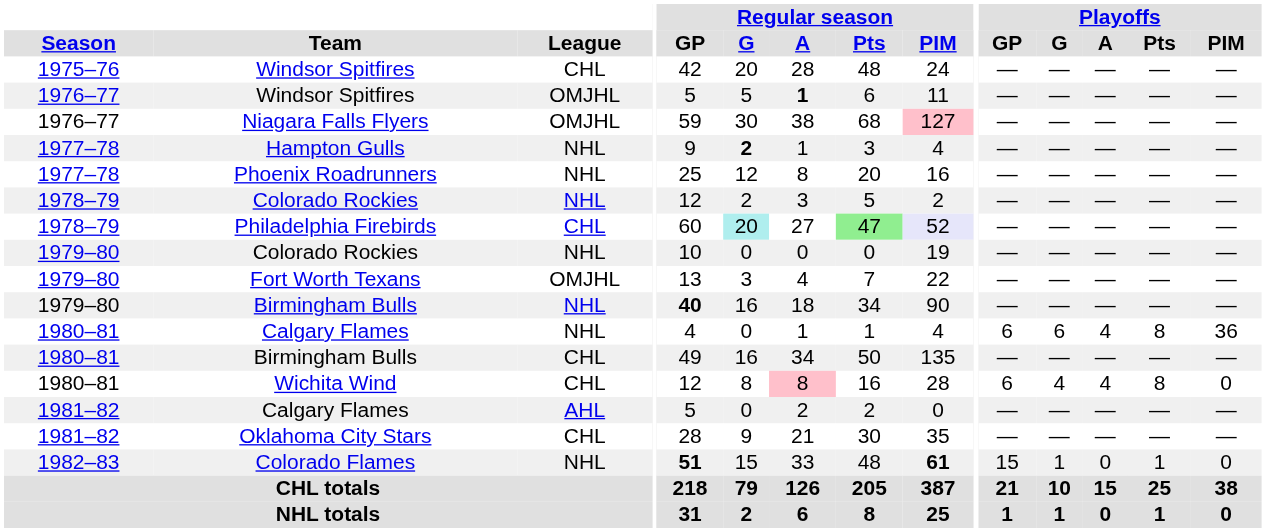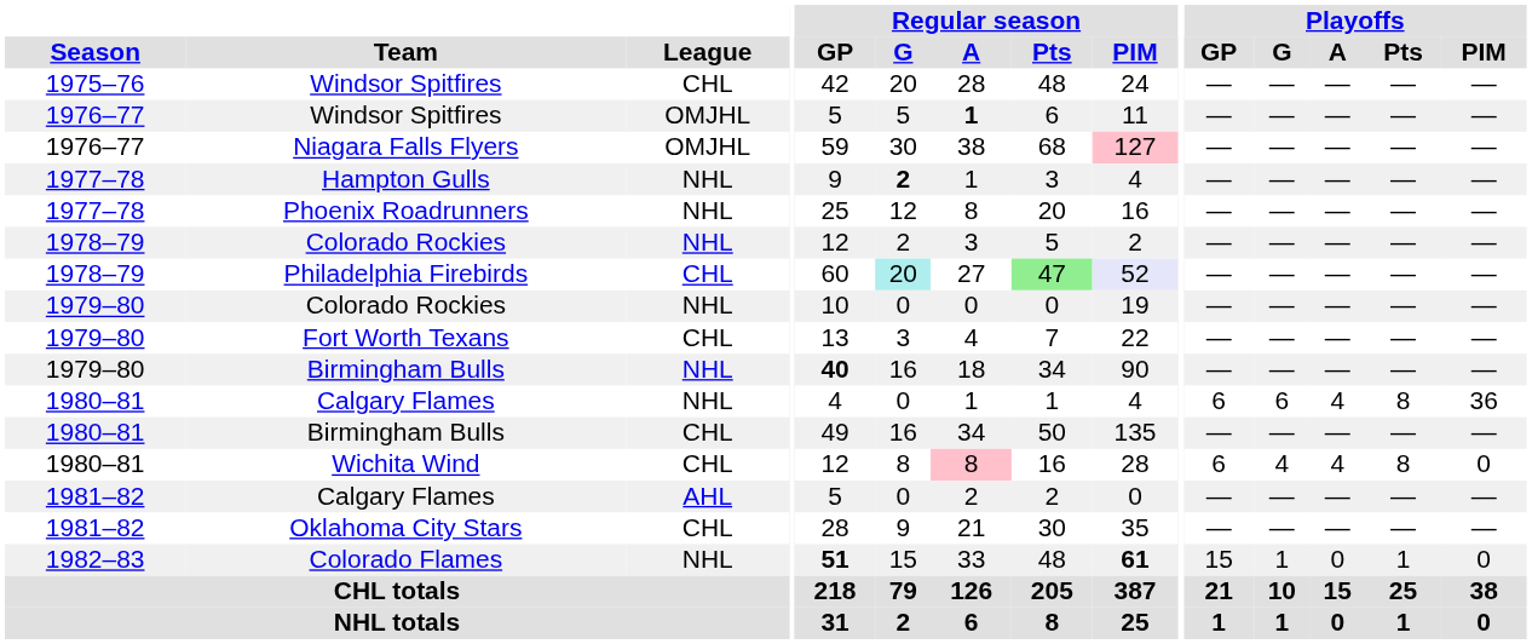Fort Worth Texans | League: OMJHL -> CHL
